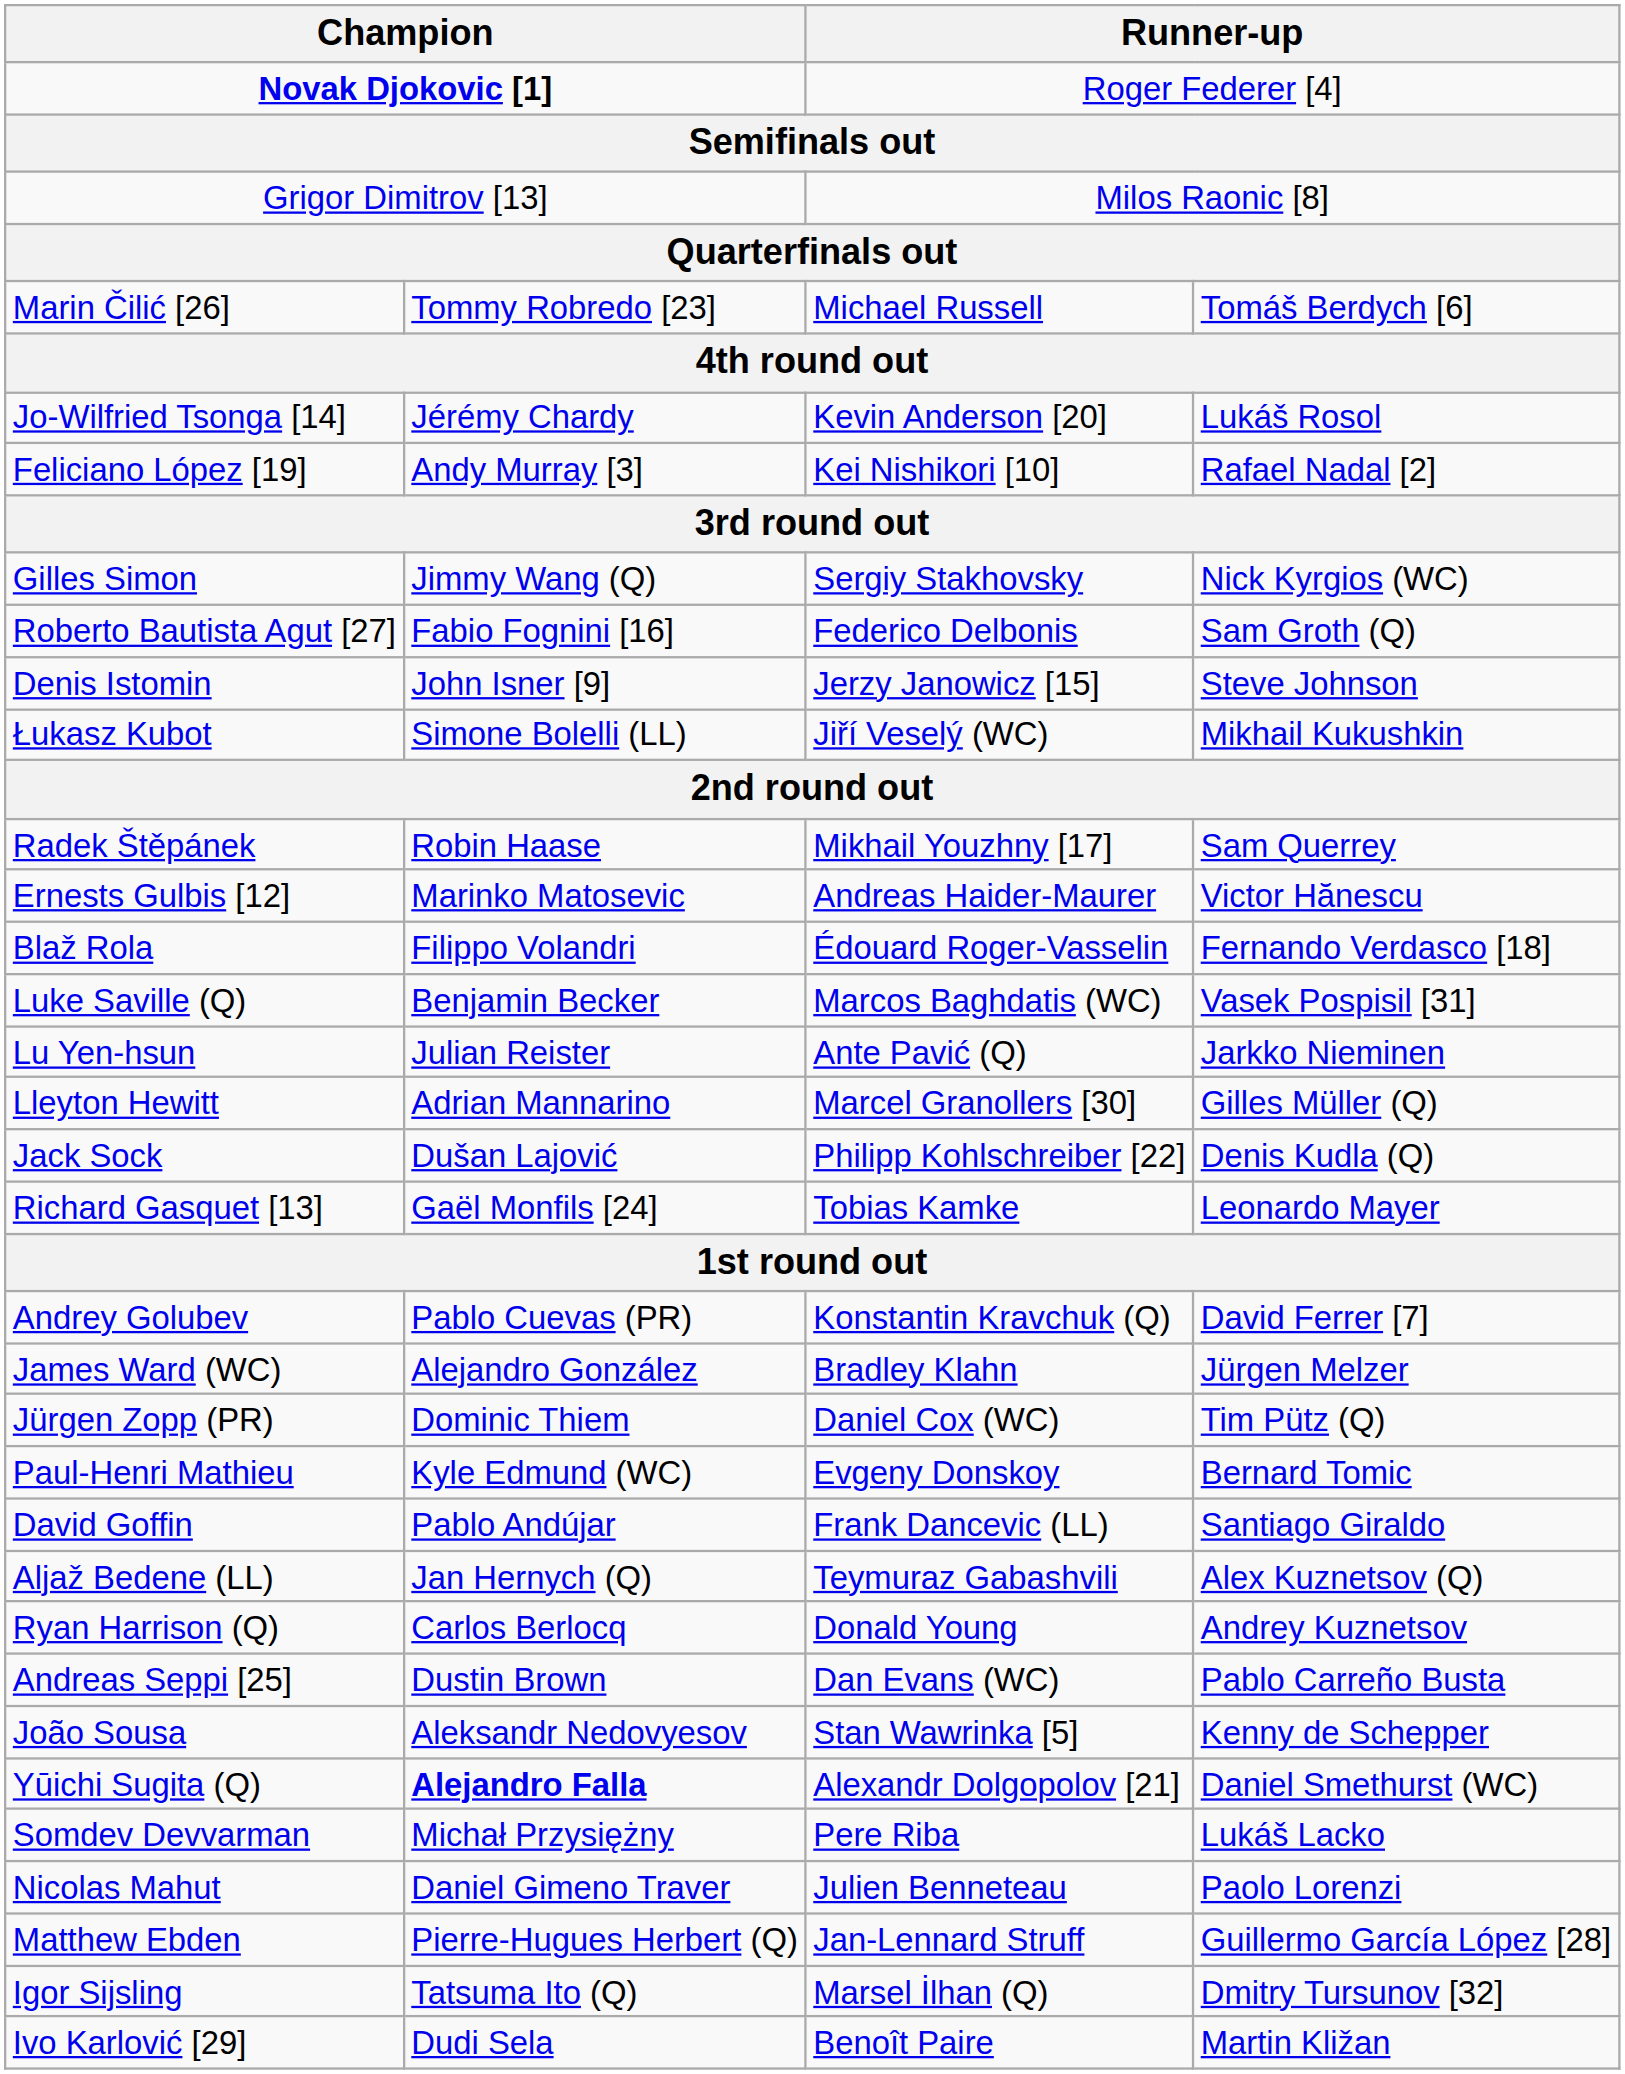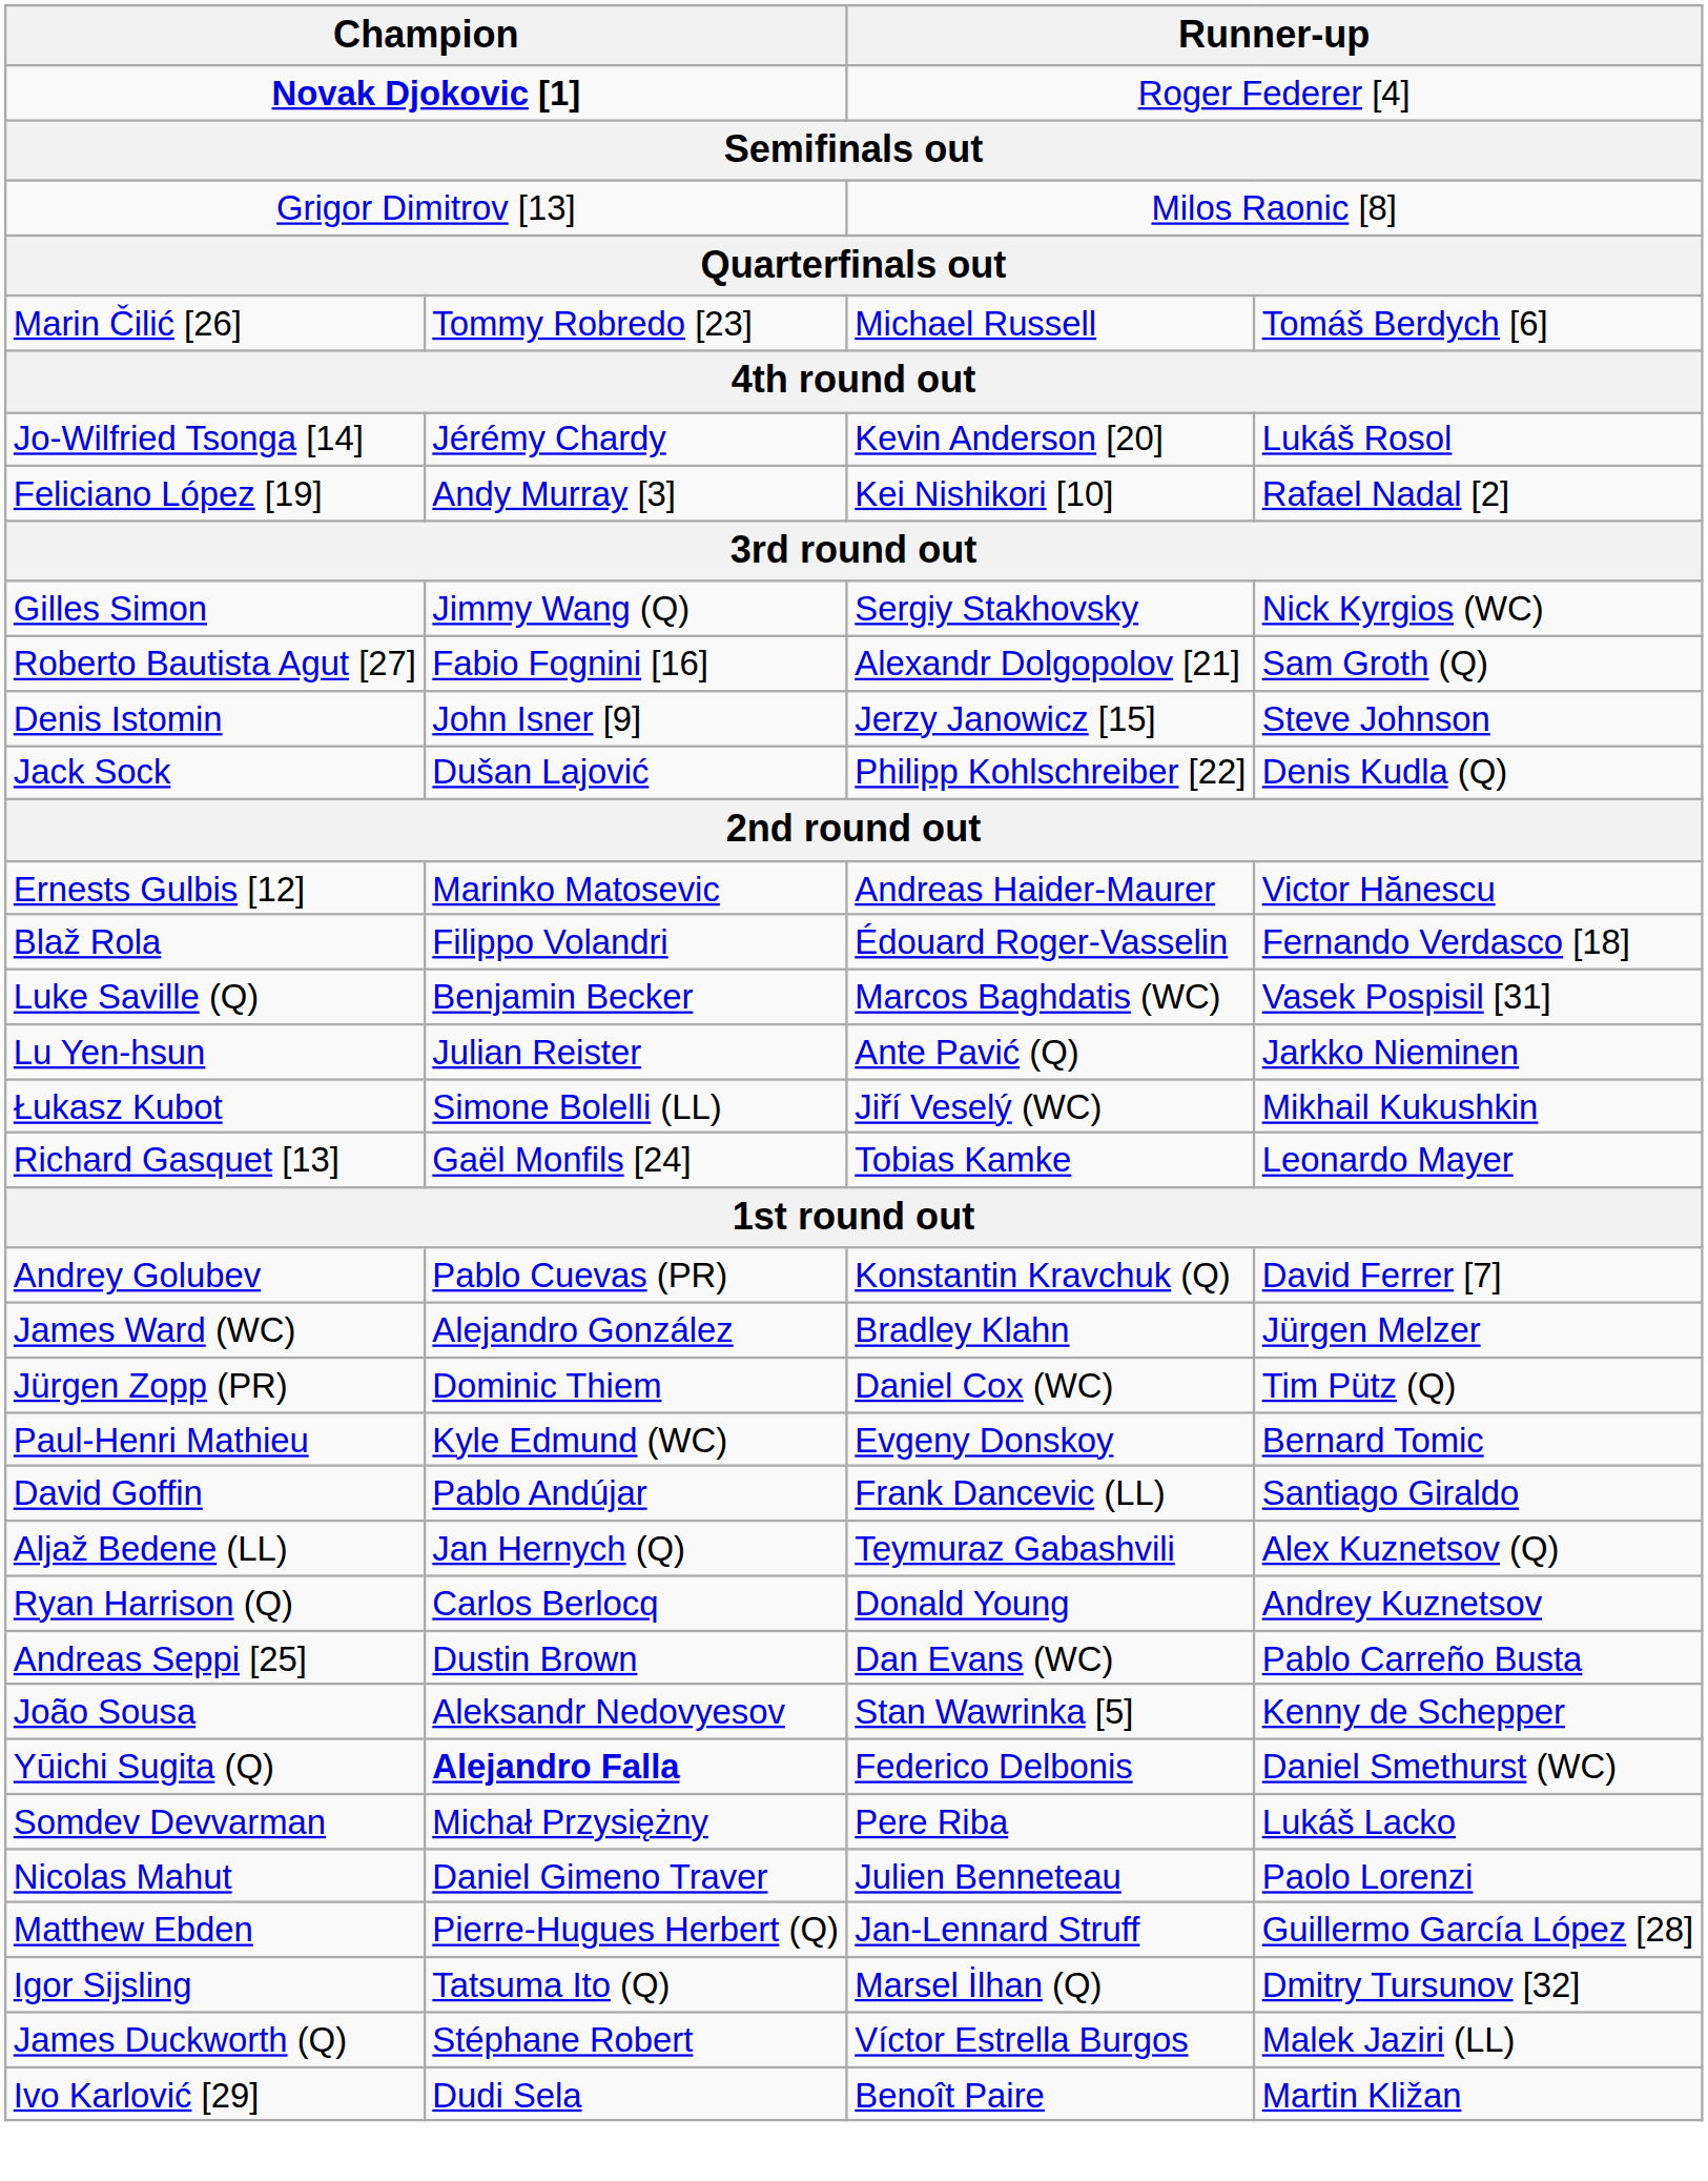Roberto Bautista Agut [27] | column 3: Federico Delbonis -> Alexandr Dolgopolov [21]
rows swapped: Łukasz Kubot <-> Jack Sock
- row: Radek Štěpánek | Robin Haase | Mikhail Youzhny [17] | Sam Querrey
- row: Lleyton Hewitt | Adrian Mannarino | Marcel Granollers [30] | Gilles Müller (Q)
Yūichi Sugita (Q) | column 3: Alexandr Dolgopolov [21] -> Federico Delbonis
+ row: James Duckworth (Q) | Stéphane Robert | Víctor Estrella Burgos | Malek Jaziri (LL)
